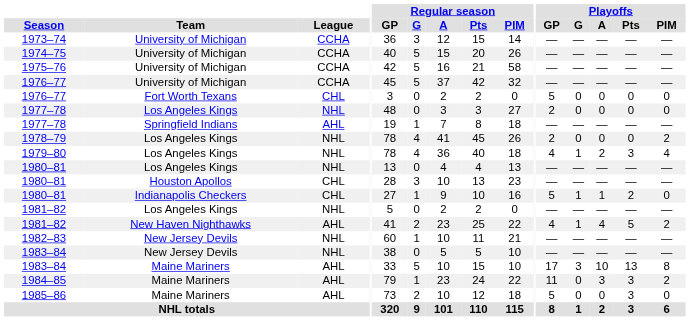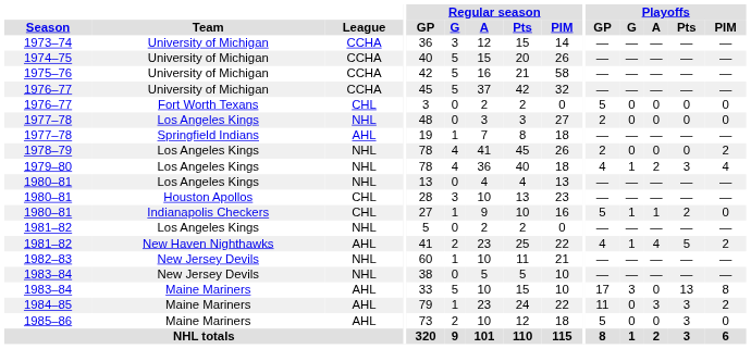1983–84 / Maine Mariners | Playoffs / A: 10 -> 0
